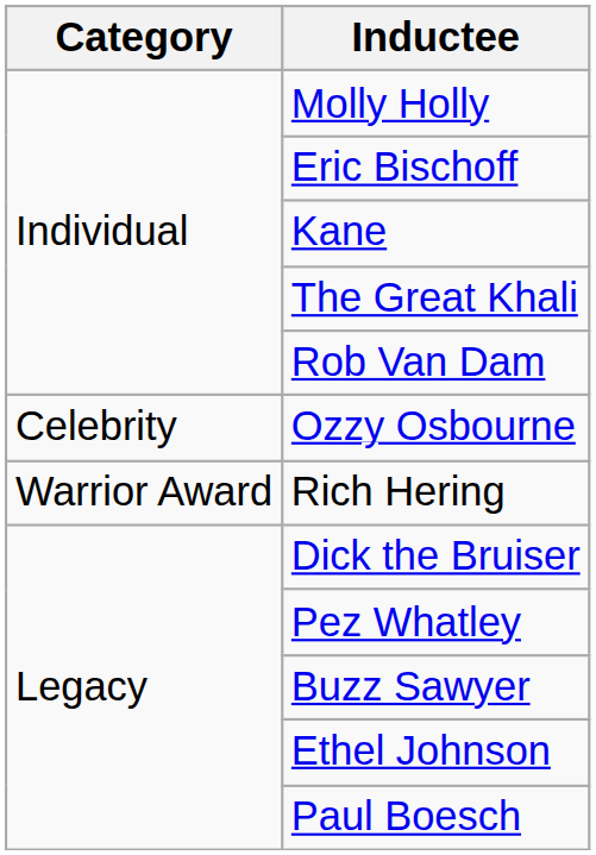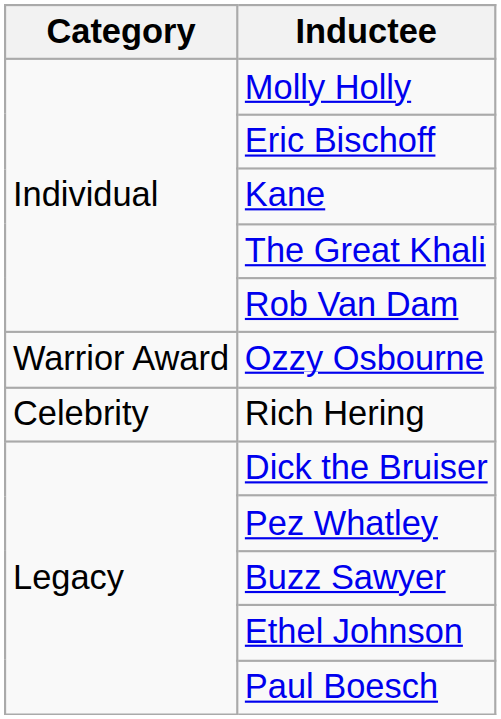Ozzy Osbourne | Category: Celebrity -> Warrior Award
Rich Hering | Category: Warrior Award -> Celebrity
